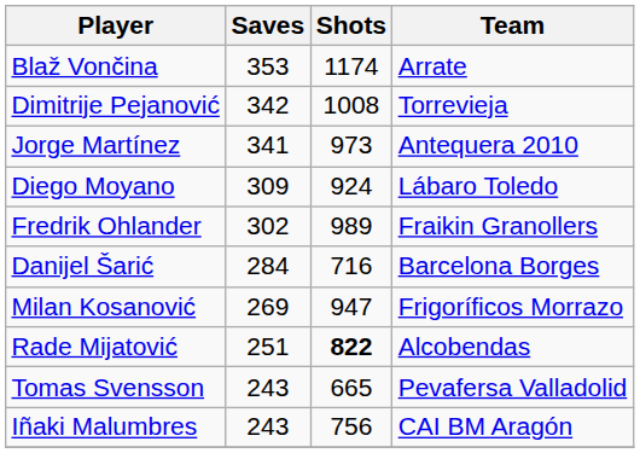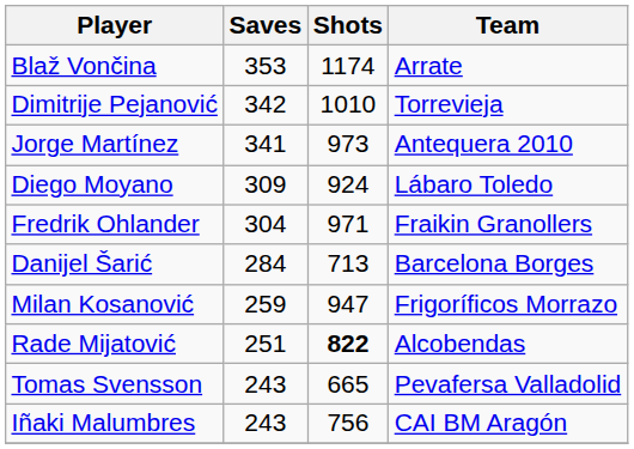Dimitrije Pejanović | Shots: 1008 -> 1010
Fredrik Ohlander | Saves: 302 -> 304
Fredrik Ohlander | Shots: 989 -> 971
Danijel Šarić | Shots: 716 -> 713
Milan Kosanović | Saves: 269 -> 259
